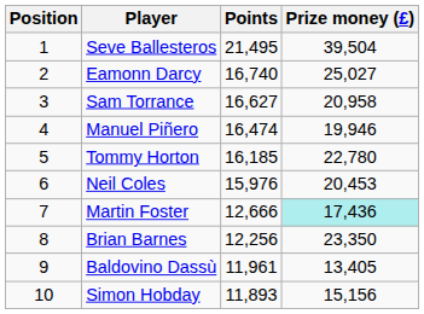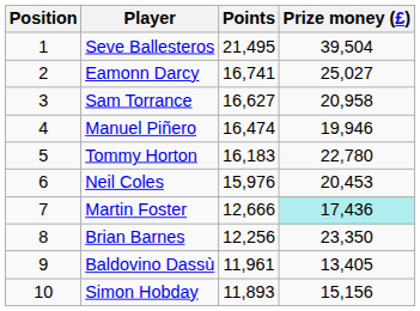Eamonn Darcy | Points: 16,740 -> 16,741
Tommy Horton | Points: 16,185 -> 16,183
